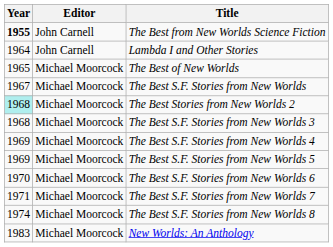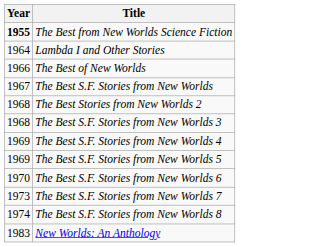- column: Editor | John Carnell | John Carnell | Michael Moorcock | Michael Moorcock | Michael Moorcock | Michael Moorcock | Michael Moorcock | Michael Moorcock | Michael Moorcock | Michael Moorcock | Michael Moorcock | Michael Moorcock
The Best of New Worlds | Year: 1965 -> 1966
The Best Stories from New Worlds 2 | Year: paleturquoise background -> no background
The Best S.F. Stories from New Worlds 7 | Year: 1971 -> 1973
